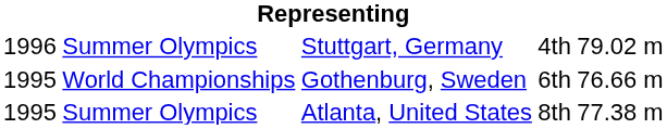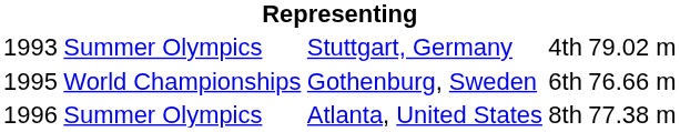Stuttgart, Germany | column 1: 1996 -> 1993
Atlanta, United States | column 1: 1995 -> 1996
